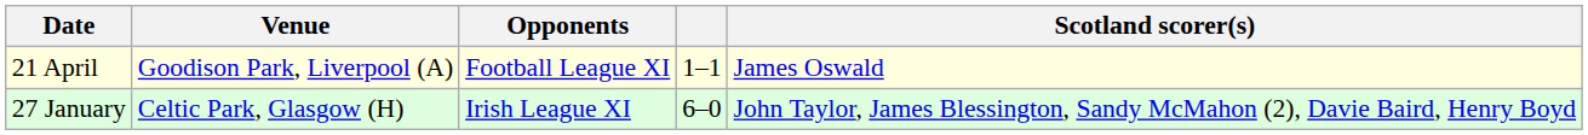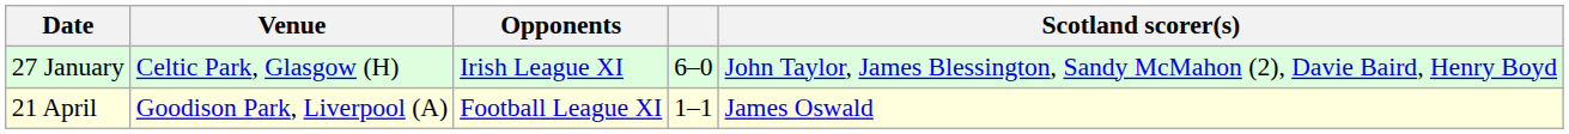rows swapped: 27 January <-> 21 April
